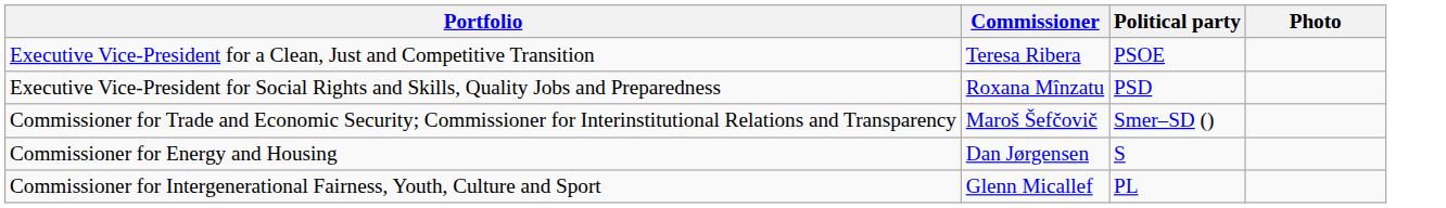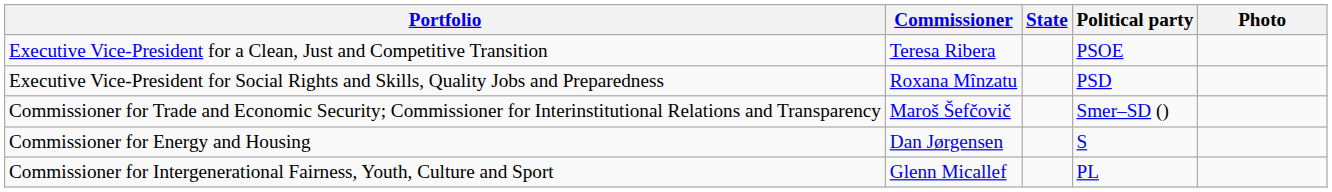+ column: State
